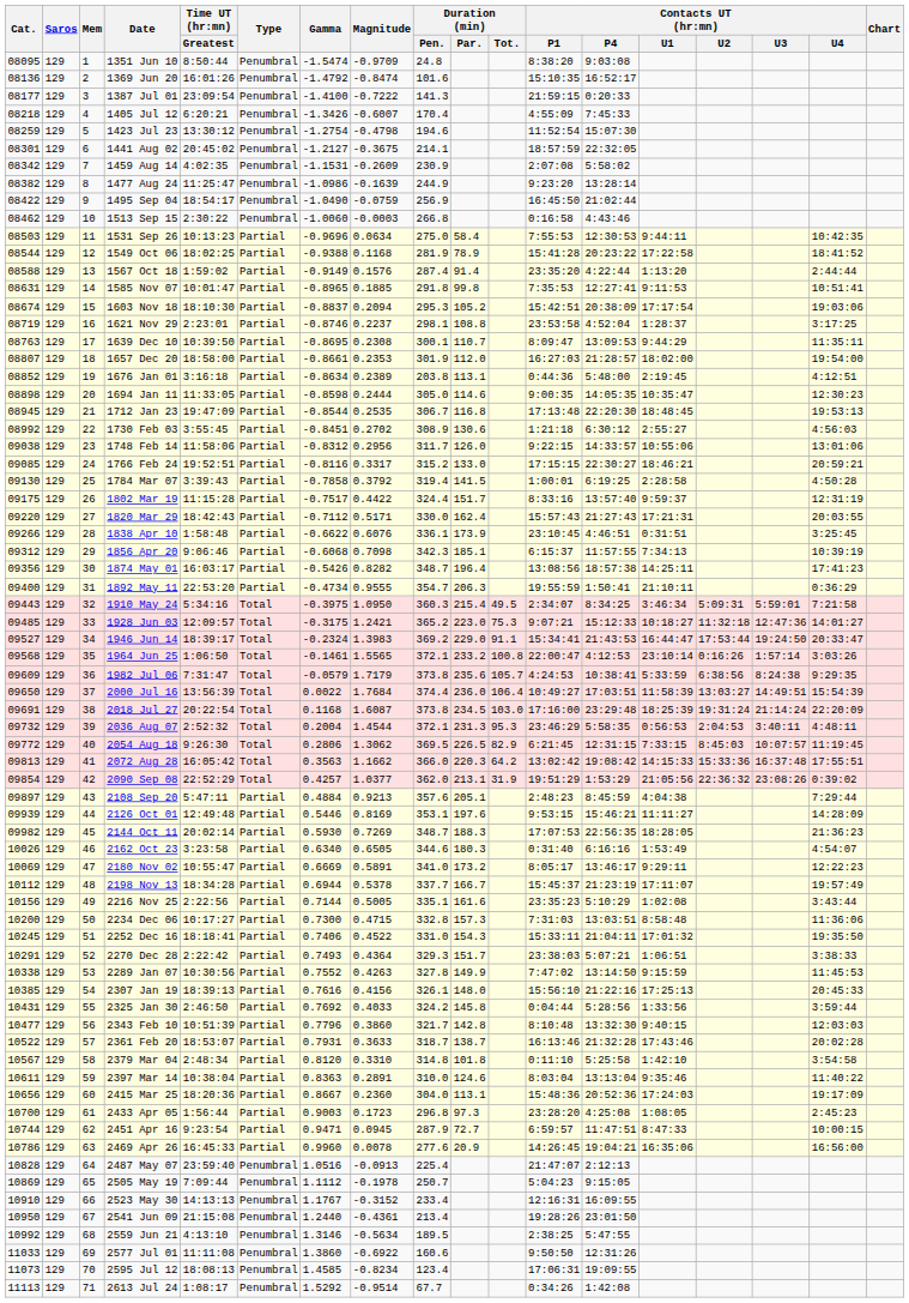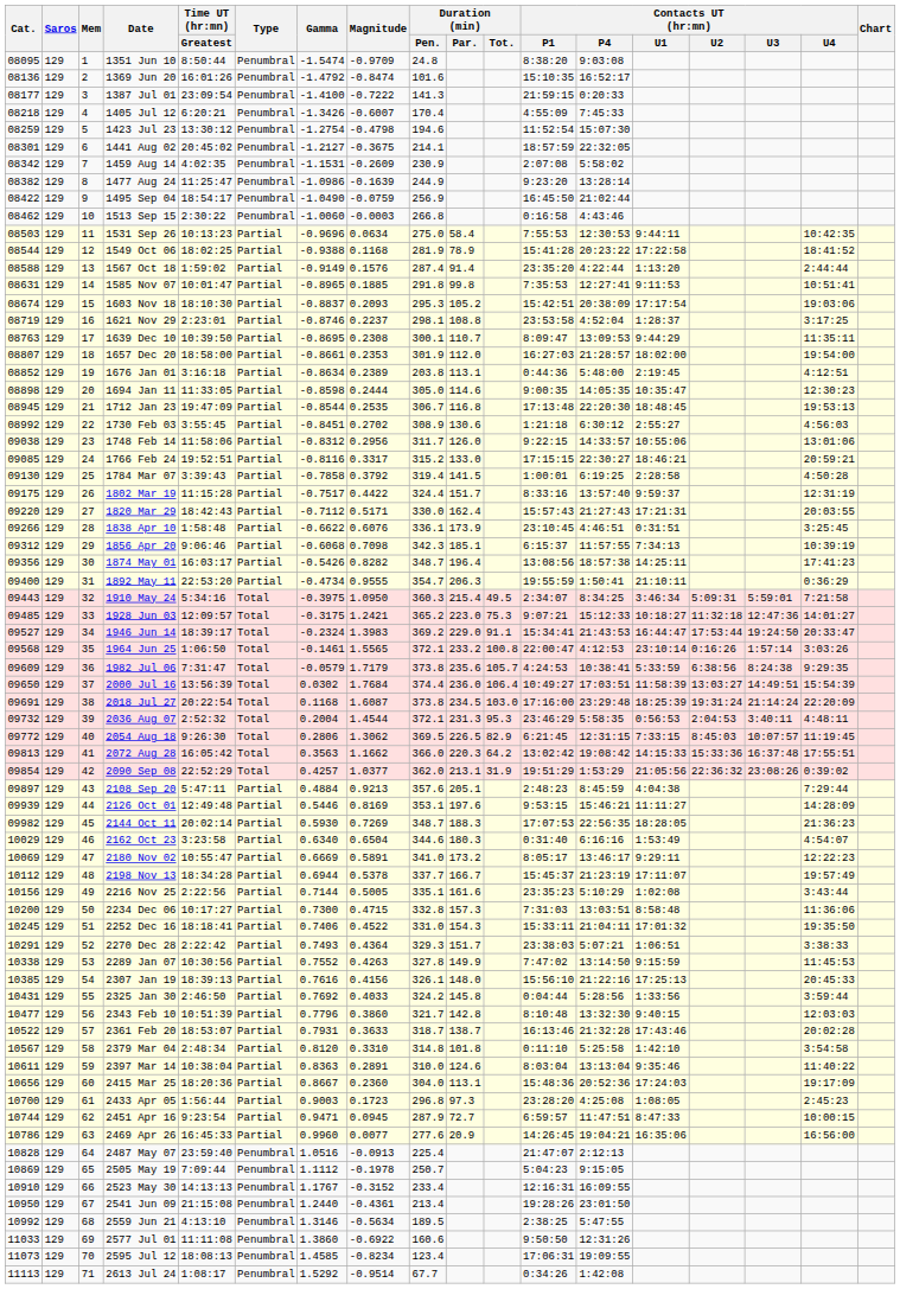1603 Nov 18 | Magnitude: 0.2094 -> 0.2093
2000 Jul 16 | Gamma: 0.0022 -> 0.0302
2162 Oct 23 | Cat.: 10026 -> 10029
2162 Oct 23 | Magnitude: 0.6505 -> 0.6504
2469 Apr 26 | Magnitude: 0.0078 -> 0.0077
